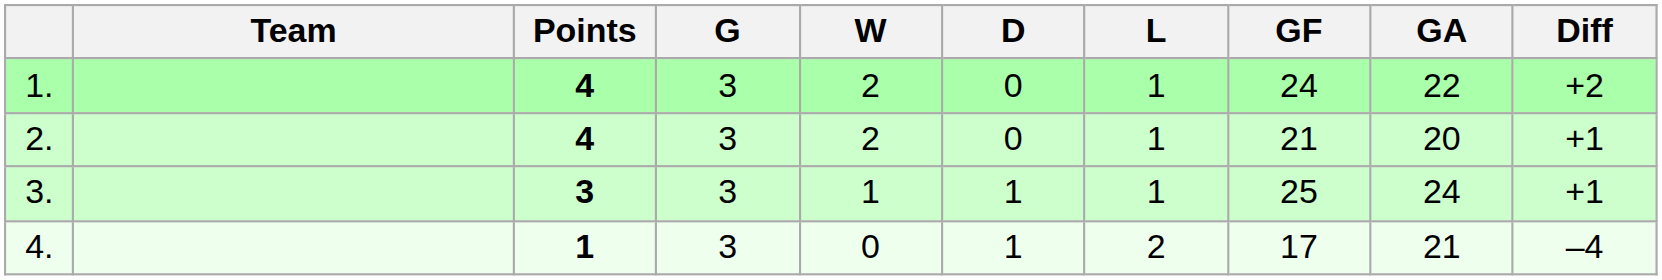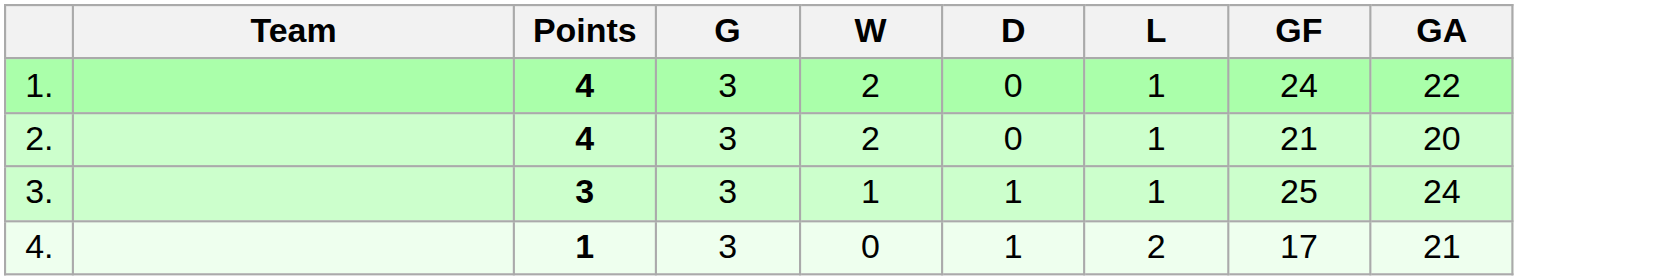- column: Diff | +2 | +1 | +1 | –4
